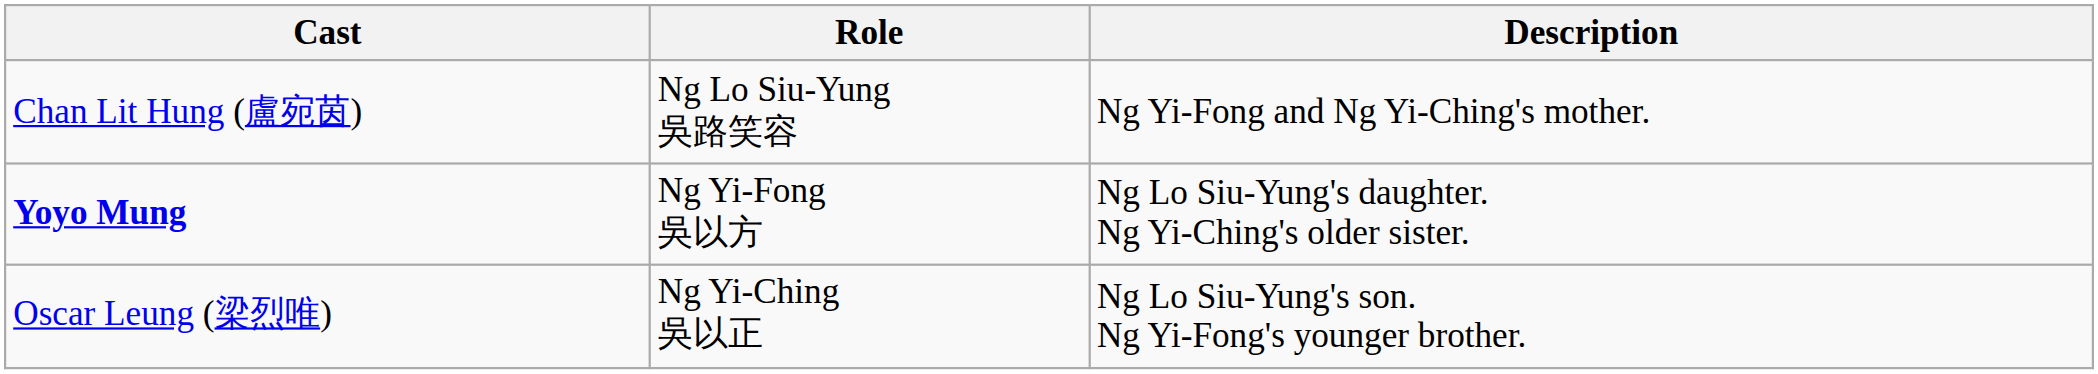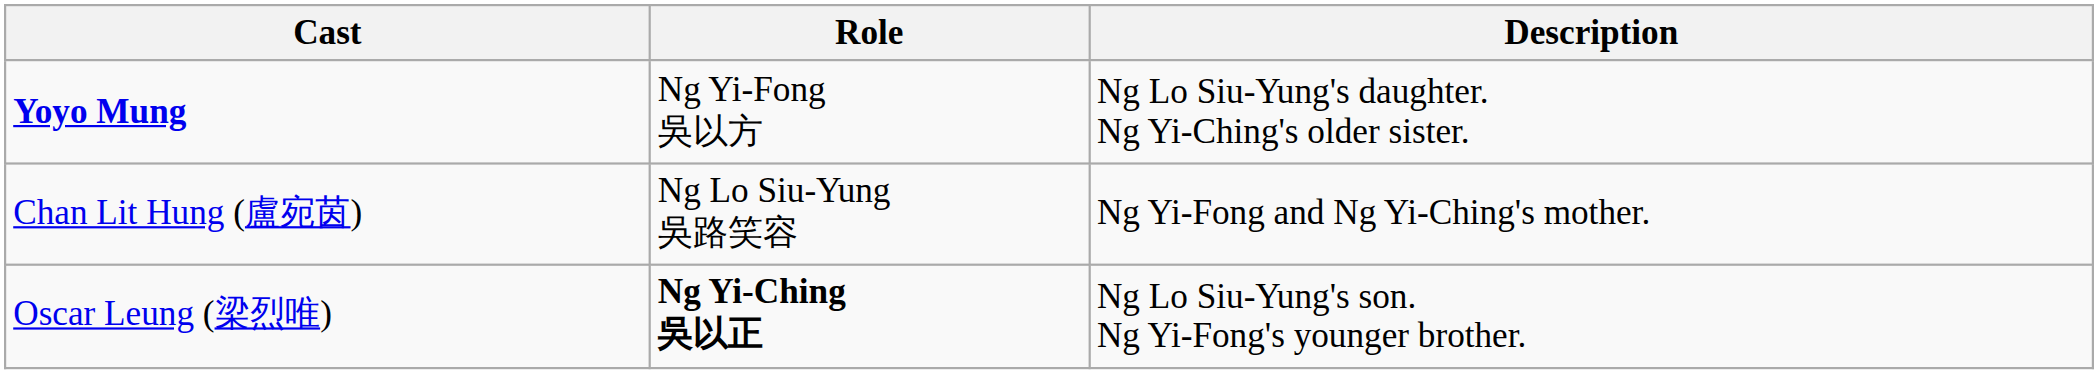rows swapped: Chan Lit Hung (盧宛茵) <-> Yoyo Mung
Oscar Leung (梁烈唯) | Role: normal -> bold
